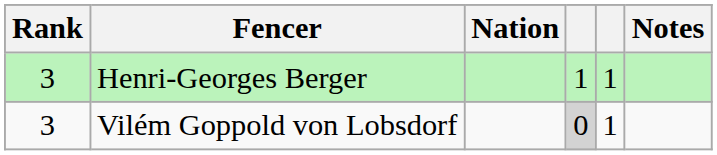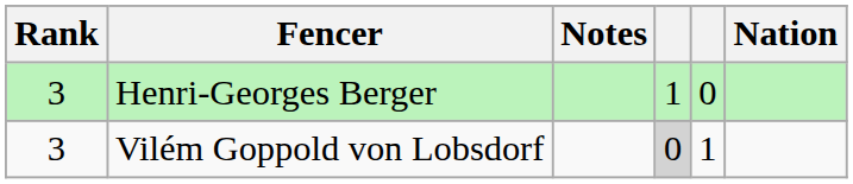columns swapped: Nation <-> Notes
Henri-Georges Berger | column 5: 1 -> 0
